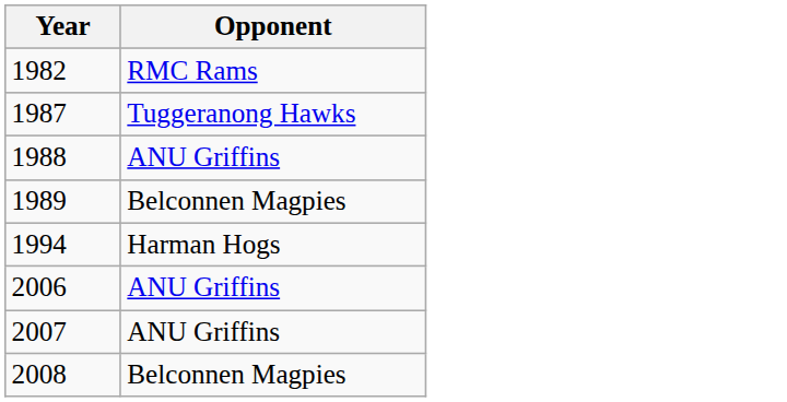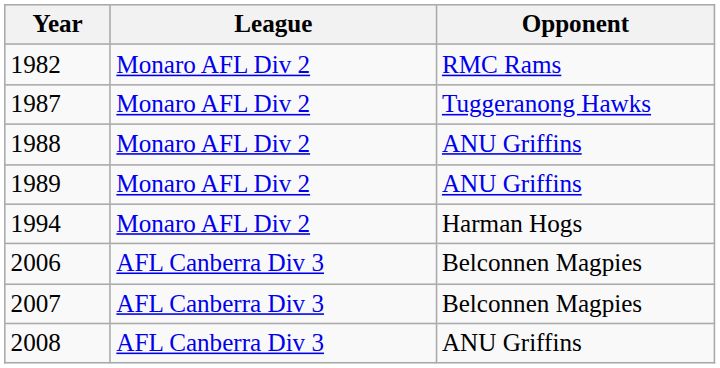+ column: League | Monaro AFL Div 2 | Monaro AFL Div 2 | Monaro AFL Div 2 | Monaro AFL Div 2 | Monaro AFL Div 2 | AFL Canberra Div 3 | AFL Canberra Div 3 | AFL Canberra Div 3
1989 | Opponent: Belconnen Magpies -> ANU Griffins
2006 | Opponent: ANU Griffins -> Belconnen Magpies
2007 | Opponent: ANU Griffins -> Belconnen Magpies
2008 | Opponent: Belconnen Magpies -> ANU Griffins
